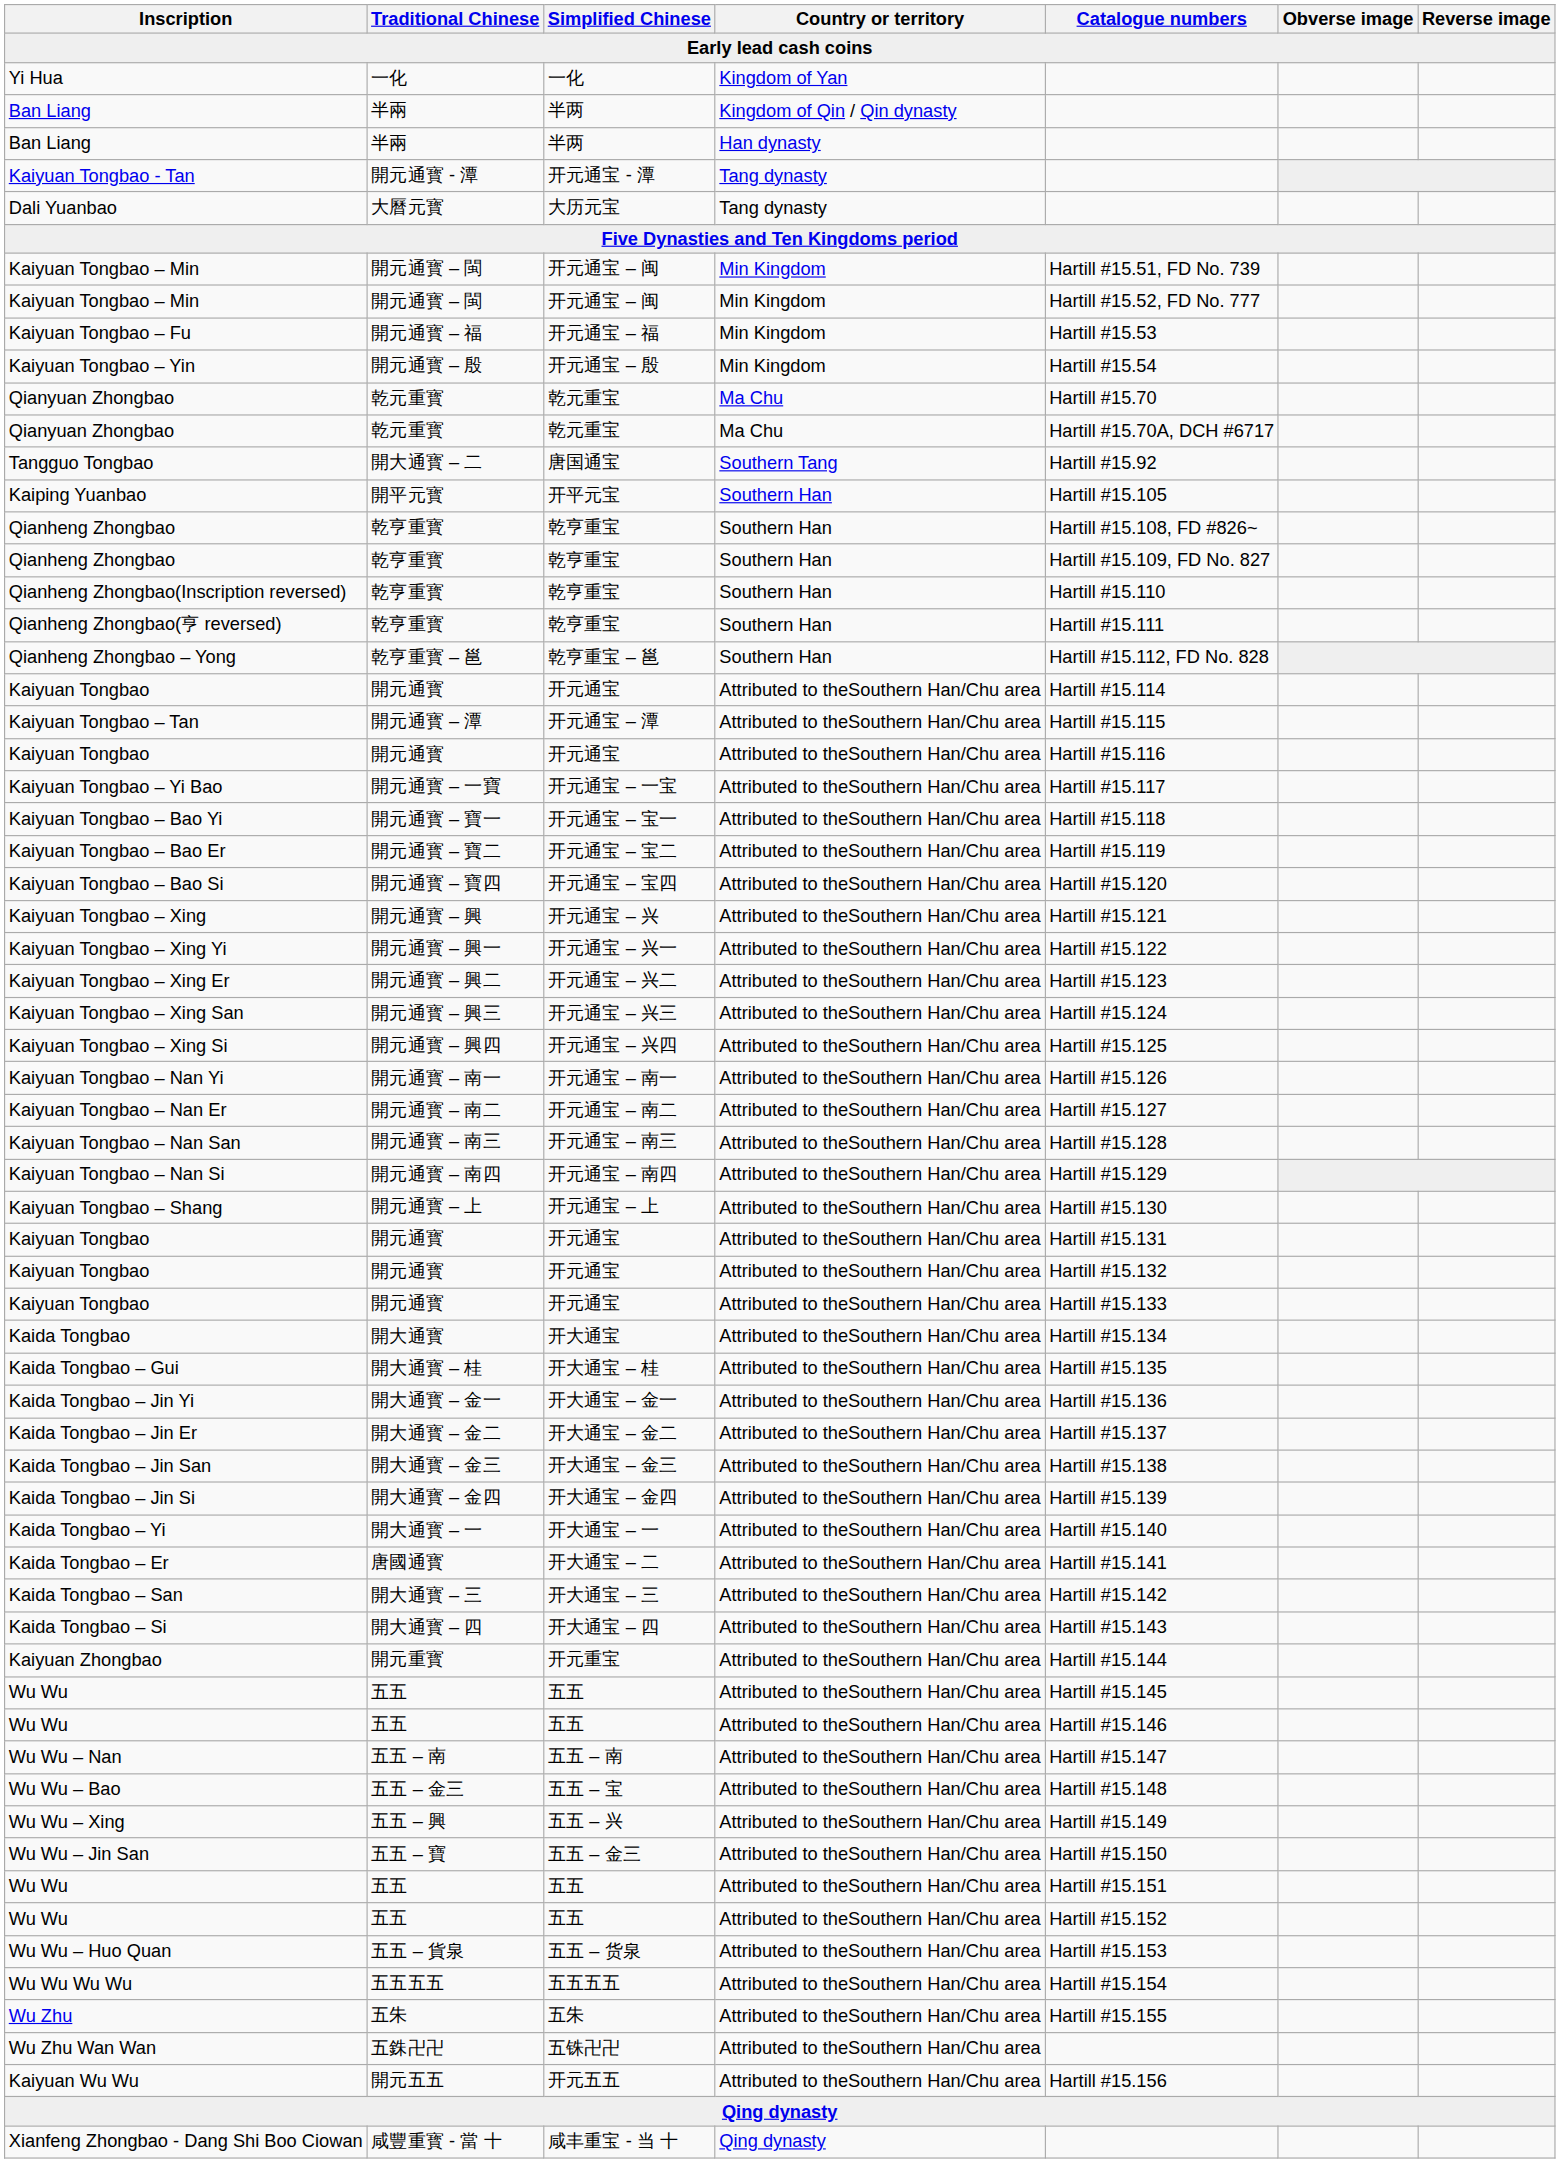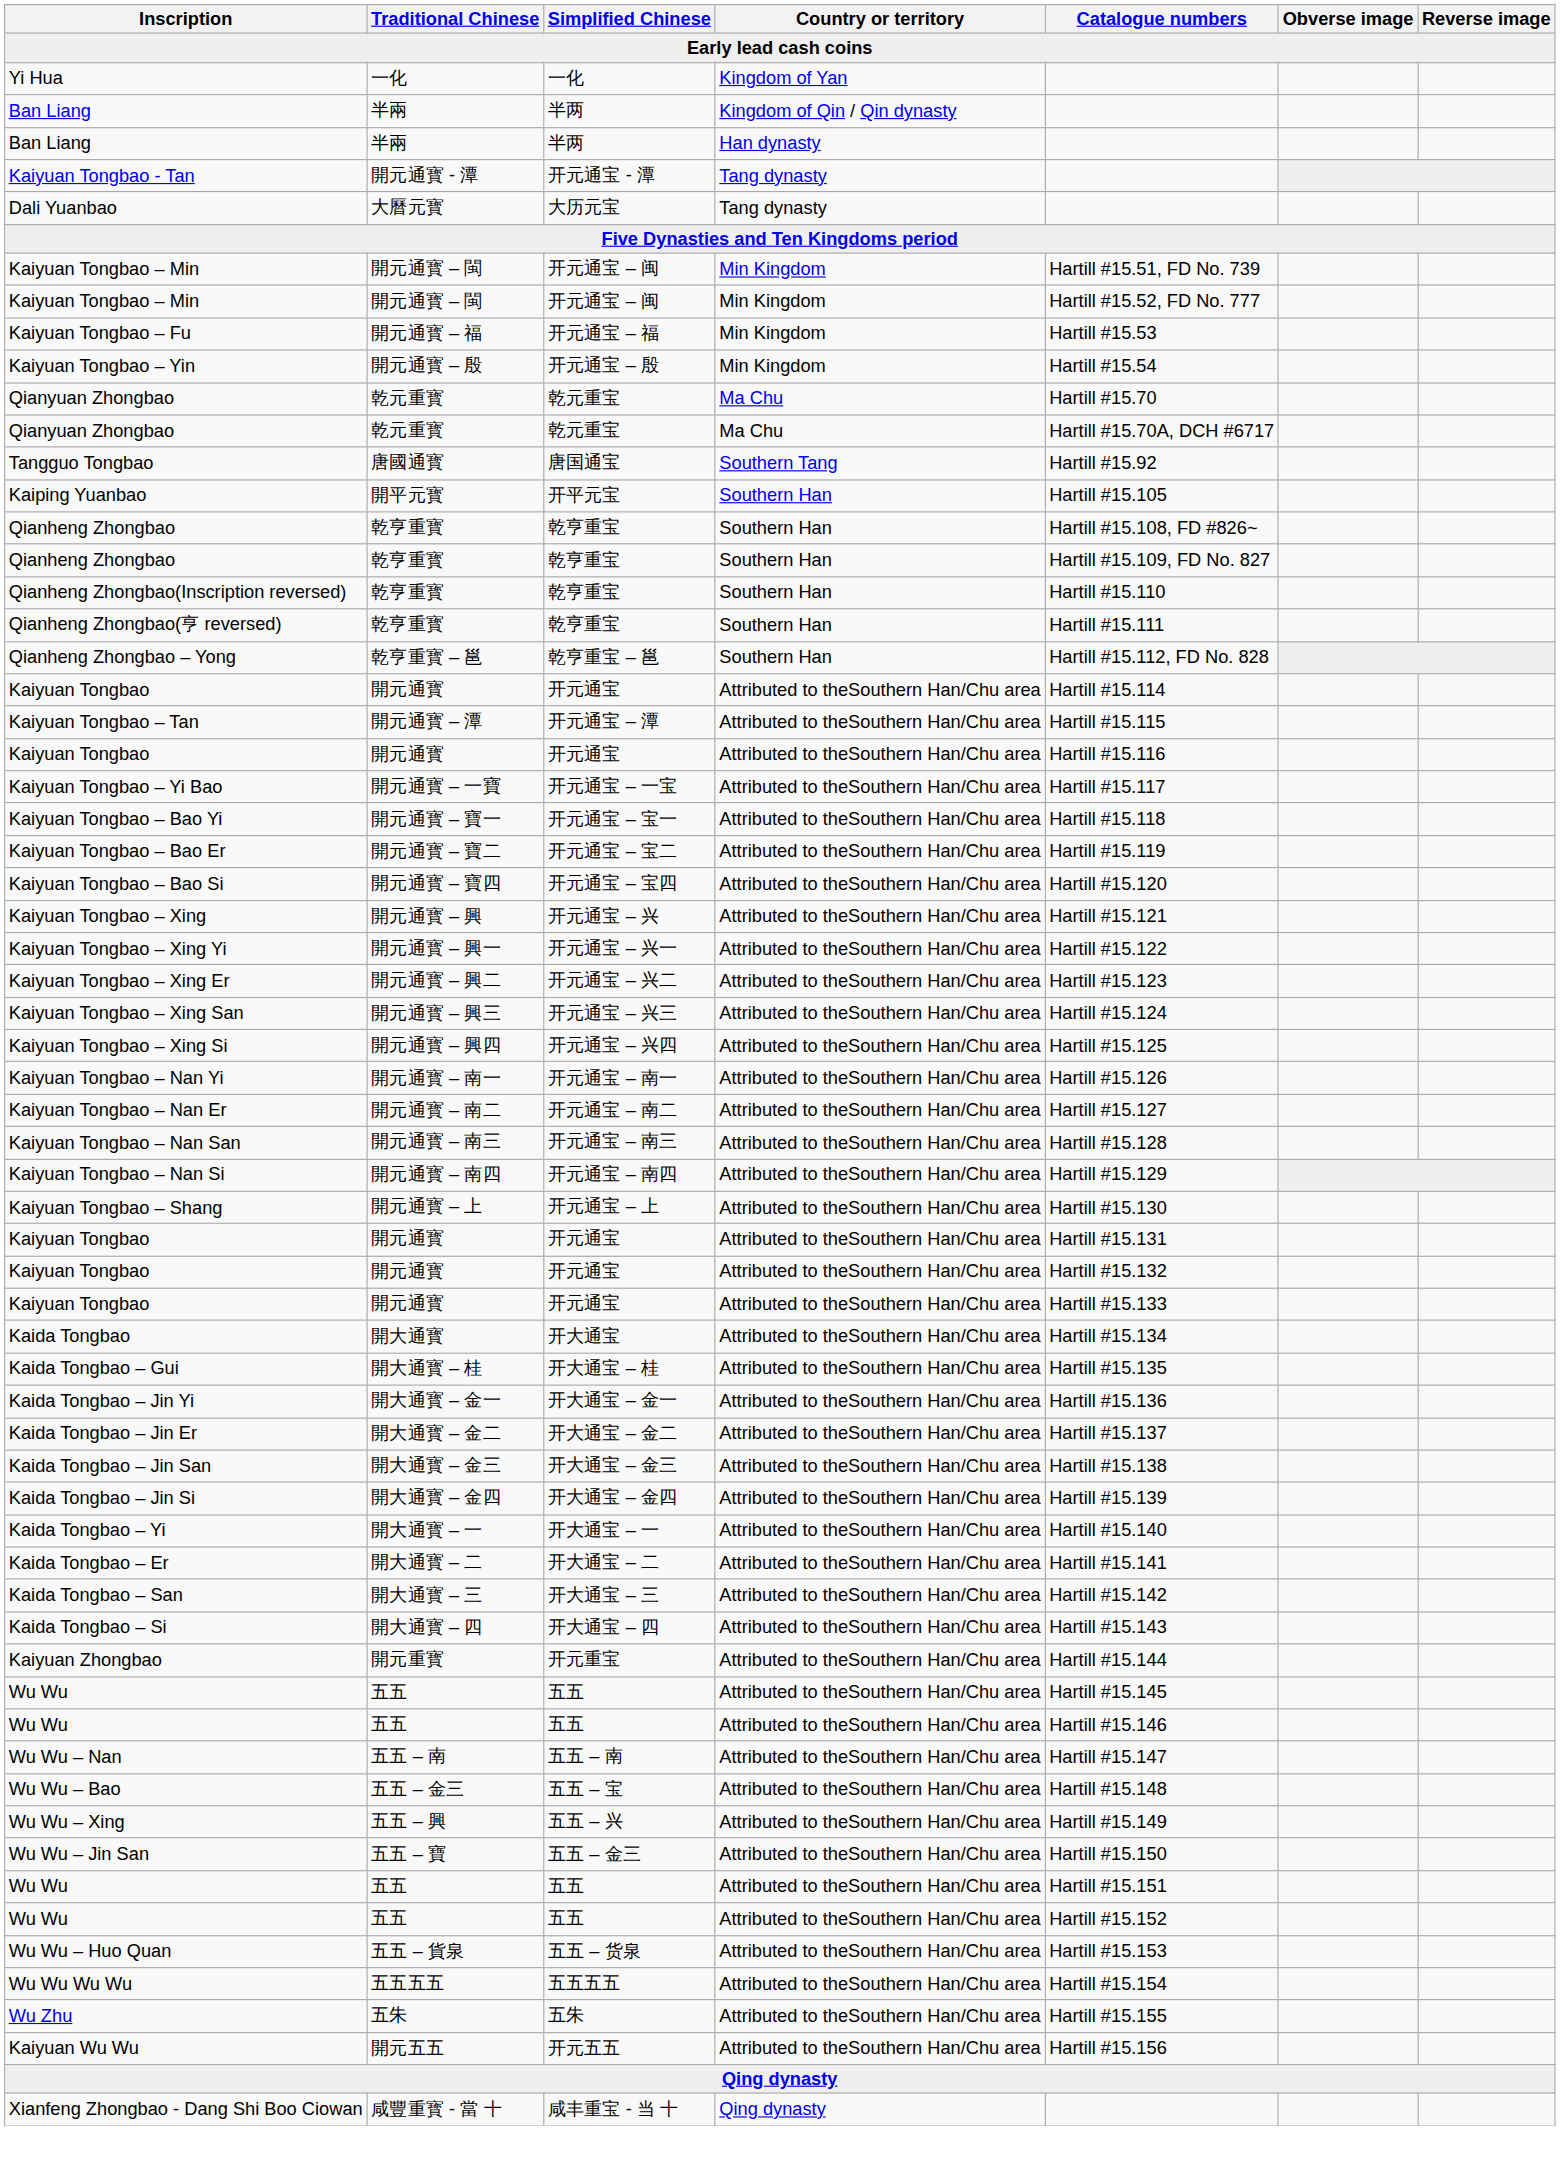Tangguo Tongbao | Traditional Chinese: 開大通寳 – 二 -> 唐國通寳
Kaida Tongbao – Er | Traditional Chinese: 唐國通寳 -> 開大通寳 – 二
- row: Wu Zhu Wan Wan | 五銖卍卍 | 五铢卍卍 | Attributed to theSouthern Han/Chu area
